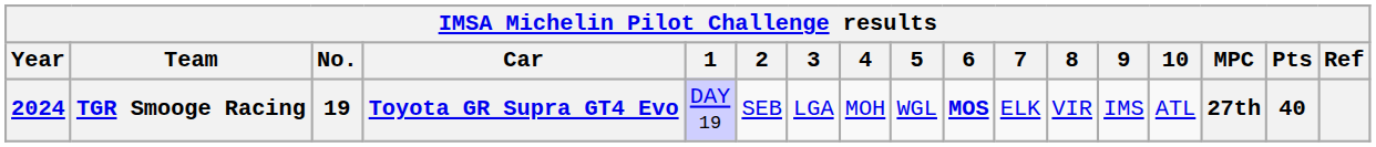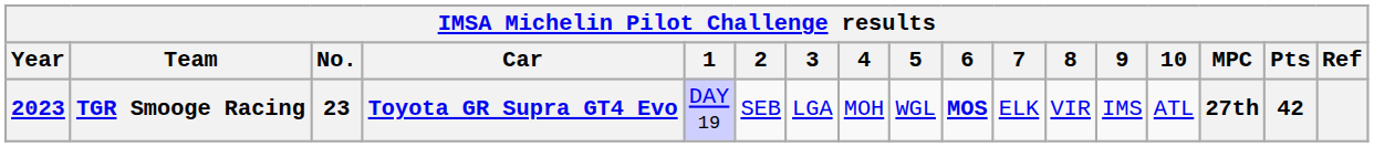TGR Smooge Racing | Year: 2024 -> 2023
TGR Smooge Racing | No.: 19 -> 23
TGR Smooge Racing | Pts: 40 -> 42
